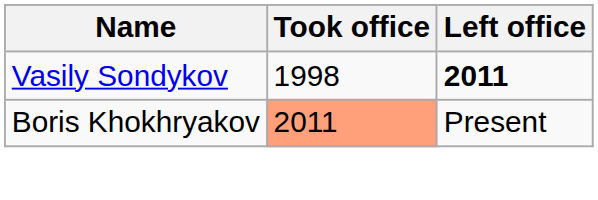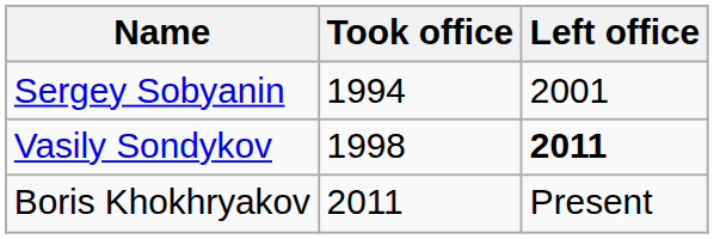+ row: Sergey Sobyanin | 1994 | 2001
Boris Khokhryakov | Took office: lightsalmon background -> no background
